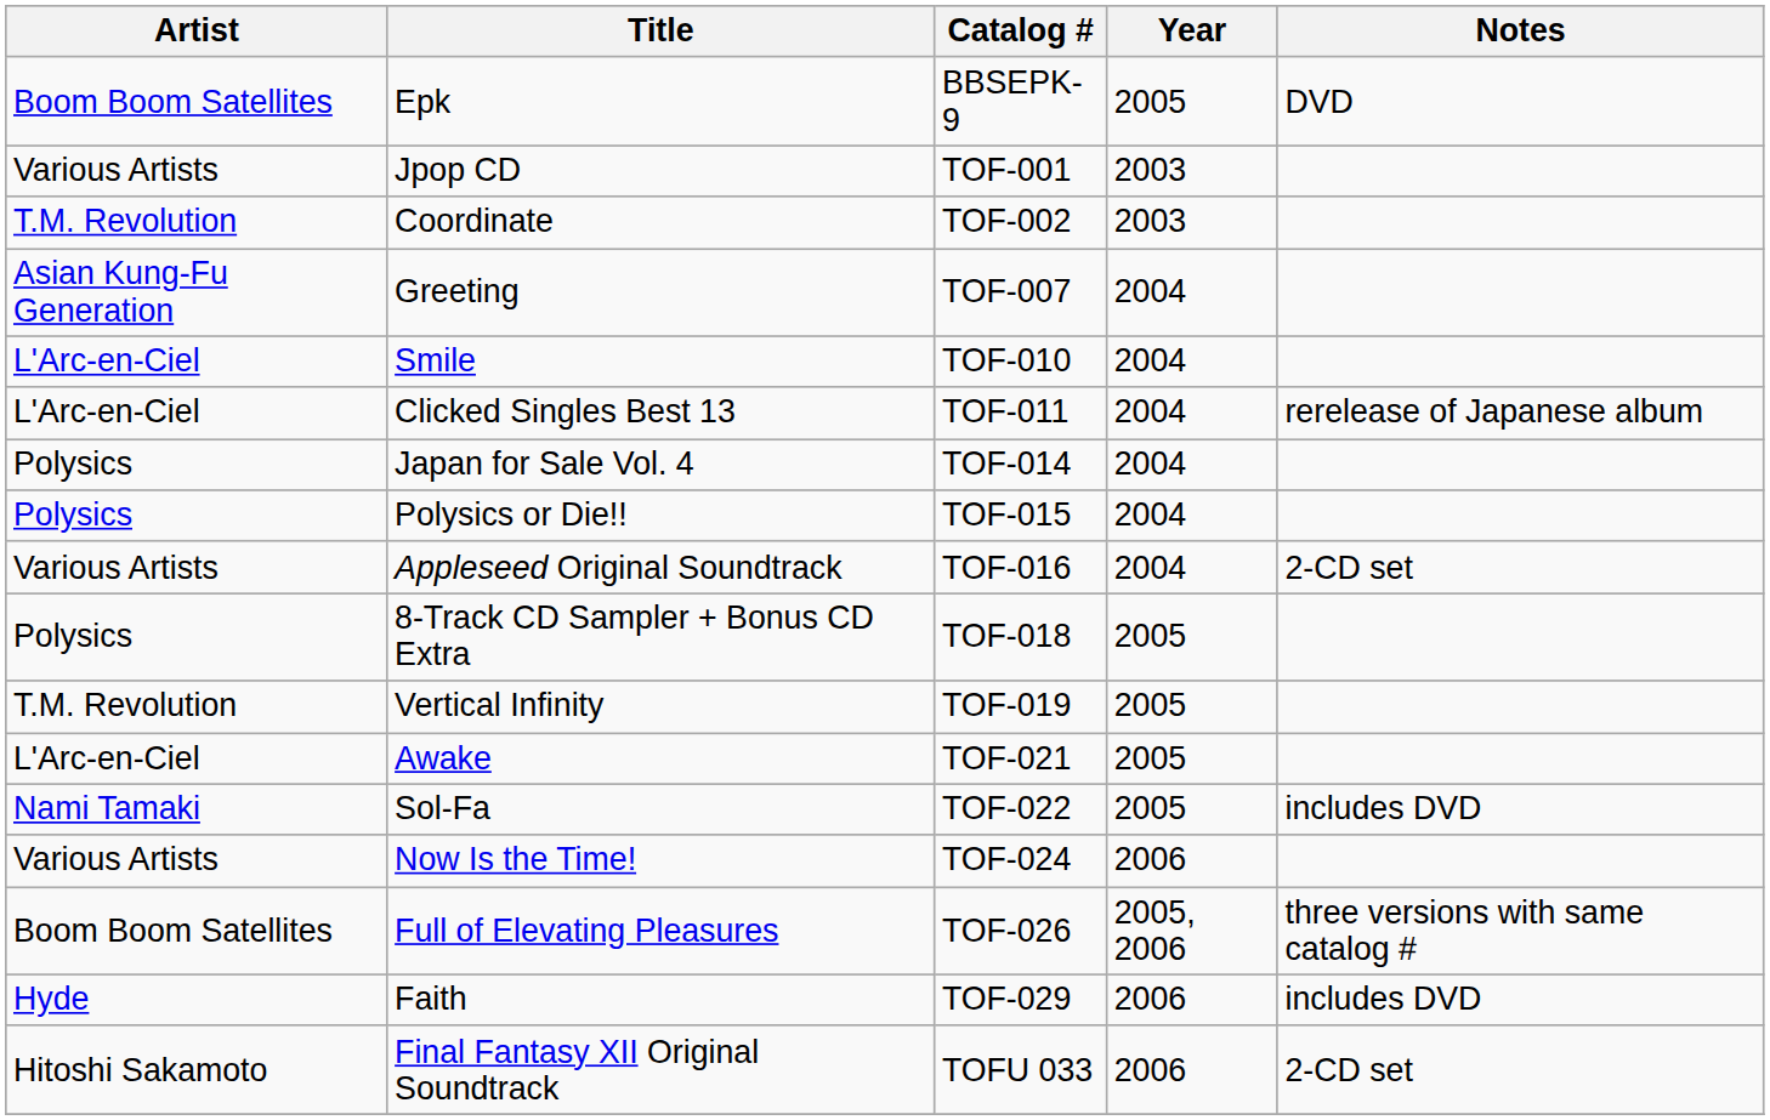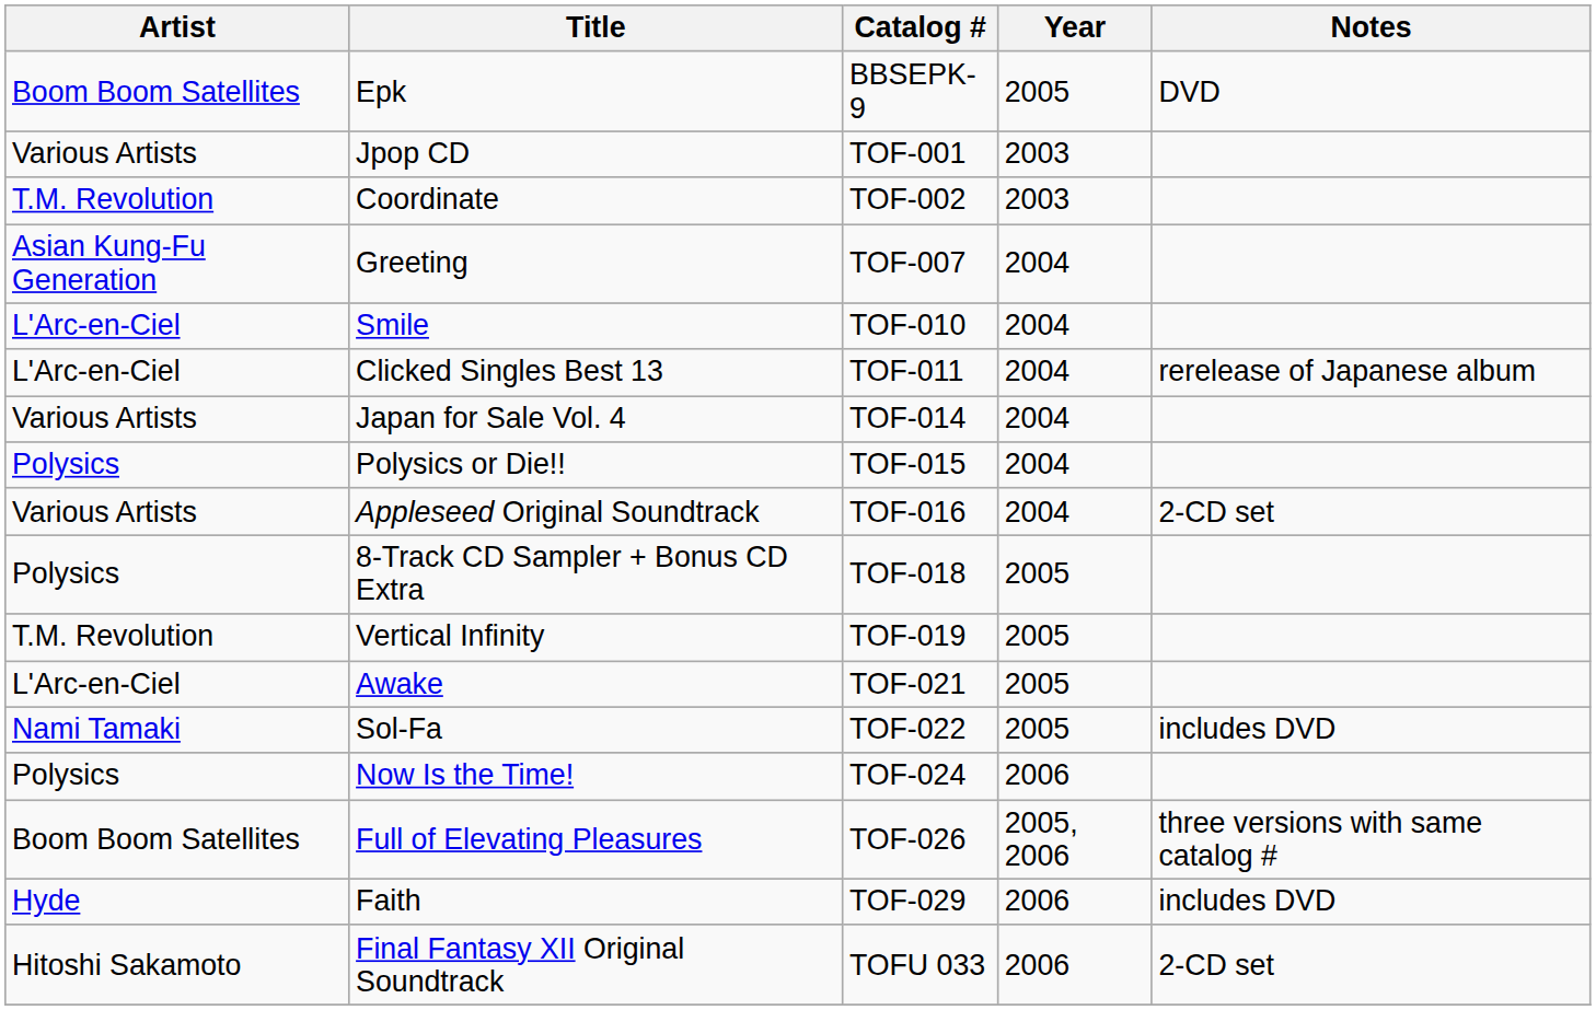Japan for Sale Vol. 4 | Artist: Polysics -> Various Artists
Now Is the Time! | Artist: Various Artists -> Polysics
